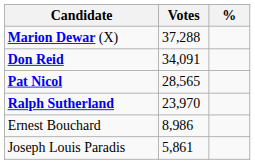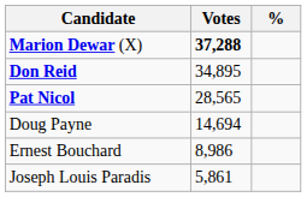Marion Dewar (X) | Votes: normal -> bold
Don Reid | Votes: 34,091 -> 34,895
- row: Ralph Sutherland | 23,970
+ row: Doug Payne | 14,694
